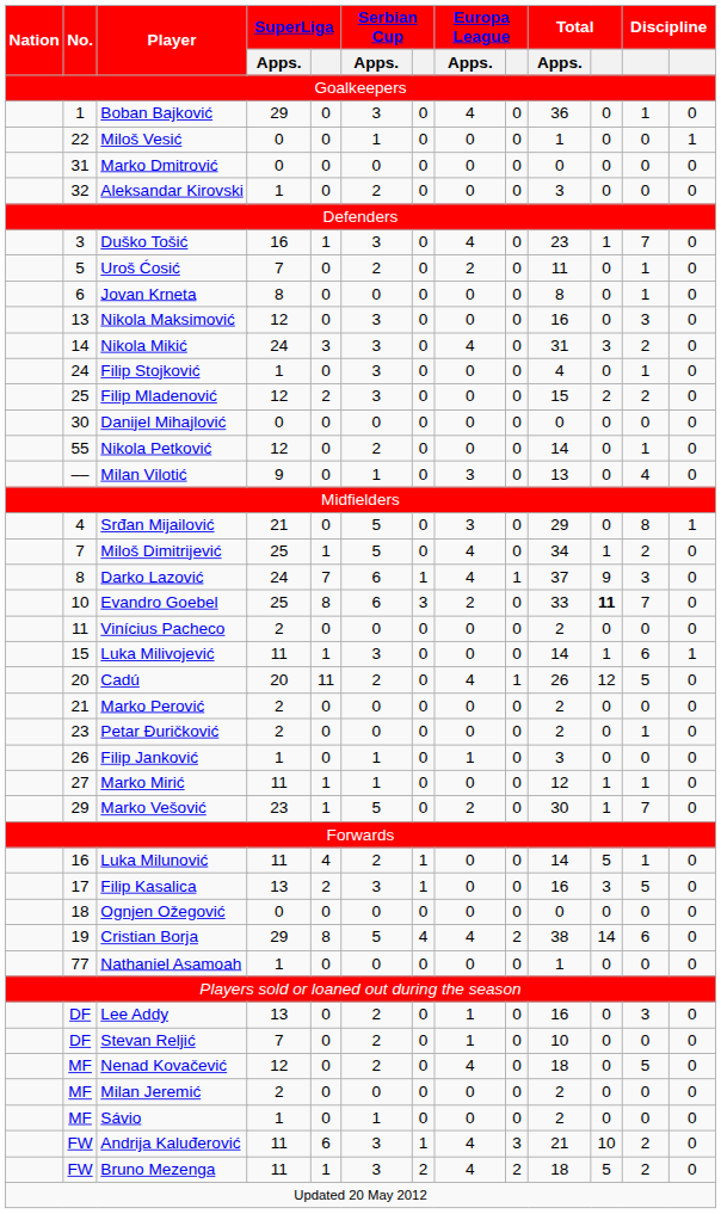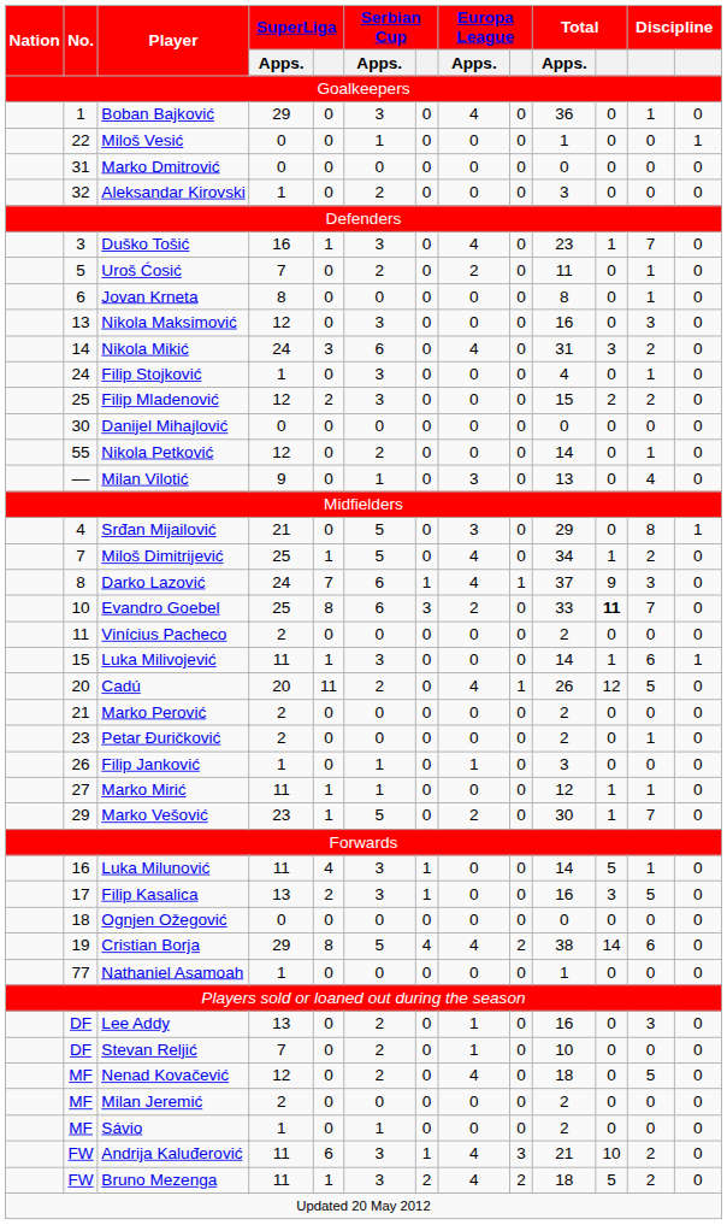Nikola Mikić | Serbian Cup / Apps.: 3 -> 6
Luka Milunović | Serbian Cup / Apps.: 2 -> 3
